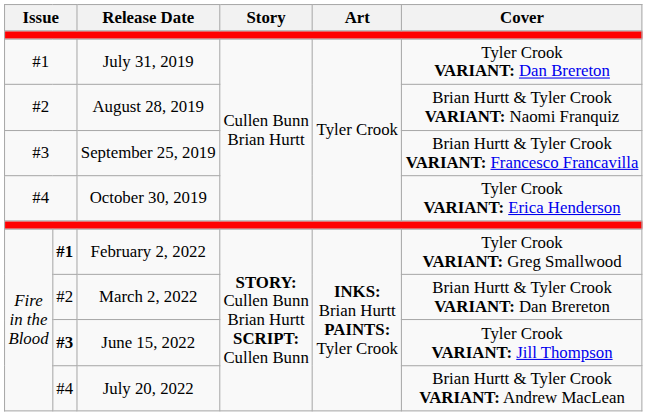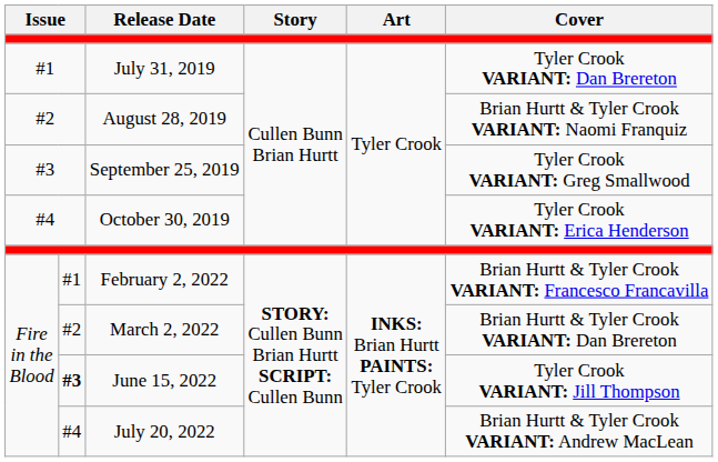September 25, 2019 | Cover: Brian Hurtt & Tyler Crook VARIANT: Francesco Francavilla -> Tyler Crook VARIANT: Greg Smallwood
February 2, 2022 | column 2: bold -> normal
February 2, 2022 | Cover: Tyler Crook VARIANT: Greg Smallwood -> Brian Hurtt & Tyler Crook VARIANT: Francesco Francavilla
